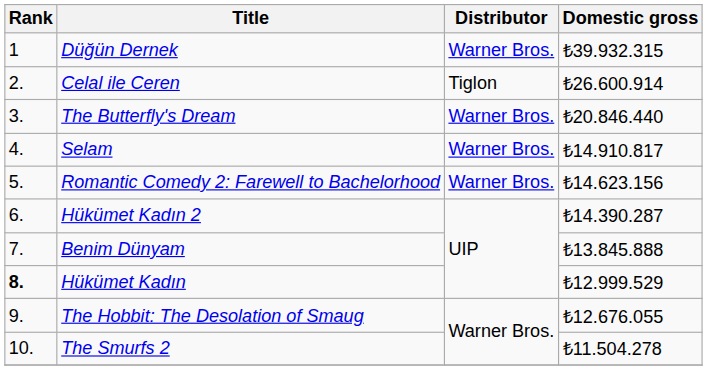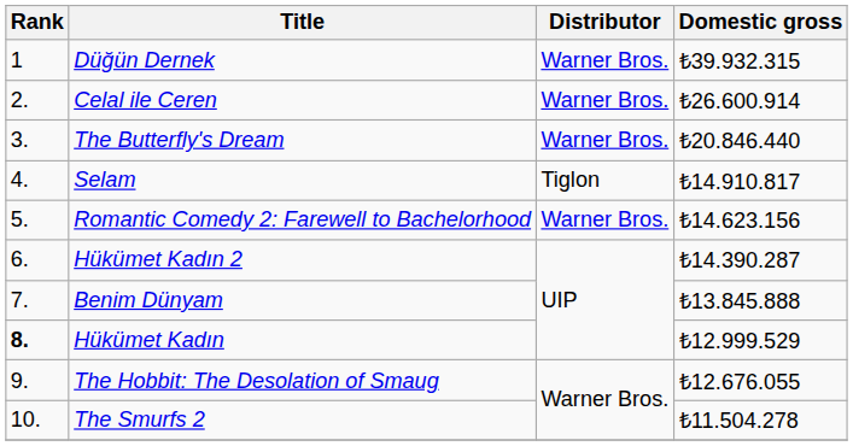Celal ile Ceren | Distributor: Tiglon -> Warner Bros.
Selam | Distributor: Warner Bros. -> Tiglon
